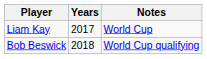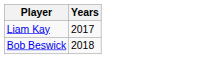- column: Notes | World Cup | World Cup qualifying
